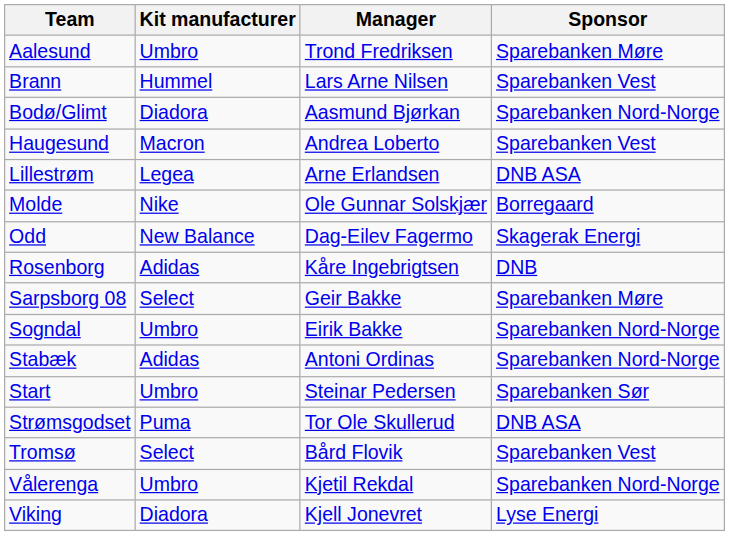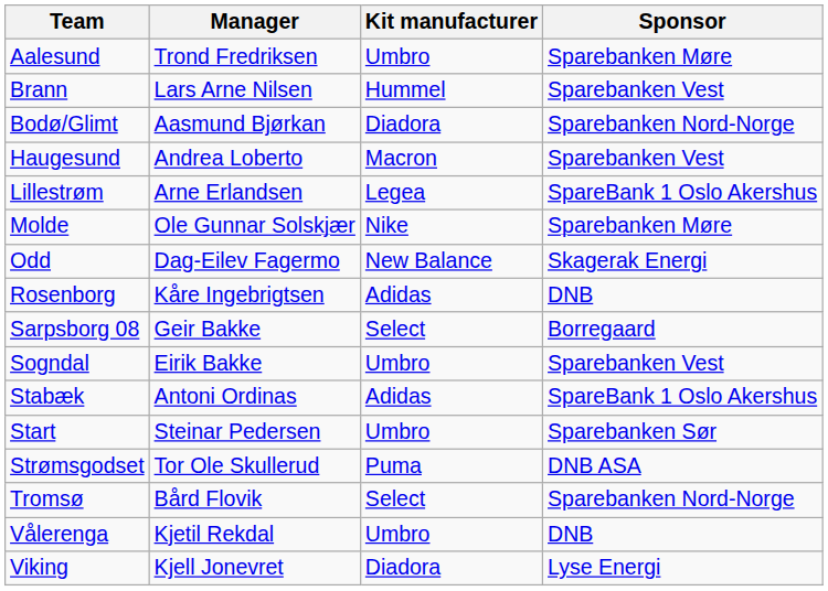columns swapped: Manager <-> Kit manufacturer
Lillestrøm | Sponsor: DNB ASA -> SpareBank 1 Oslo Akershus
Molde | Sponsor: Borregaard -> Sparebanken Møre
Sarpsborg 08 | Sponsor: Sparebanken Møre -> Borregaard
Sogndal | Sponsor: Sparebanken Nord-Norge -> Sparebanken Vest
Stabæk | Sponsor: Sparebanken Nord-Norge -> SpareBank 1 Oslo Akershus
Tromsø | Sponsor: Sparebanken Vest -> Sparebanken Nord-Norge
Vålerenga | Sponsor: Sparebanken Nord-Norge -> DNB
